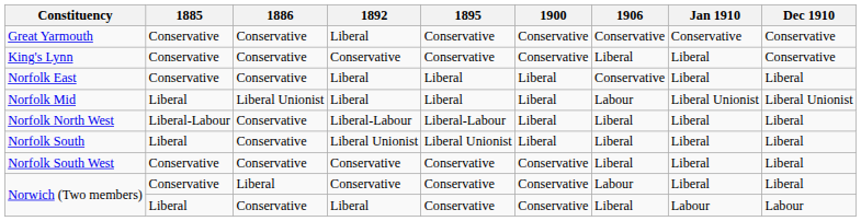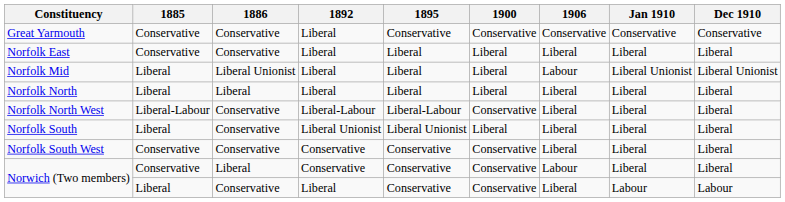- row: King's Lynn | Conservative | Conservative | Conservative | Conservative | Conservative | Liberal | Liberal | Conservative
Norfolk East | 1906: Conservative -> Liberal
+ row: Norfolk North | Liberal | Liberal | Liberal | Liberal | Liberal | Liberal | Liberal | Liberal
Norfolk North West | 1900: Liberal -> Conservative
